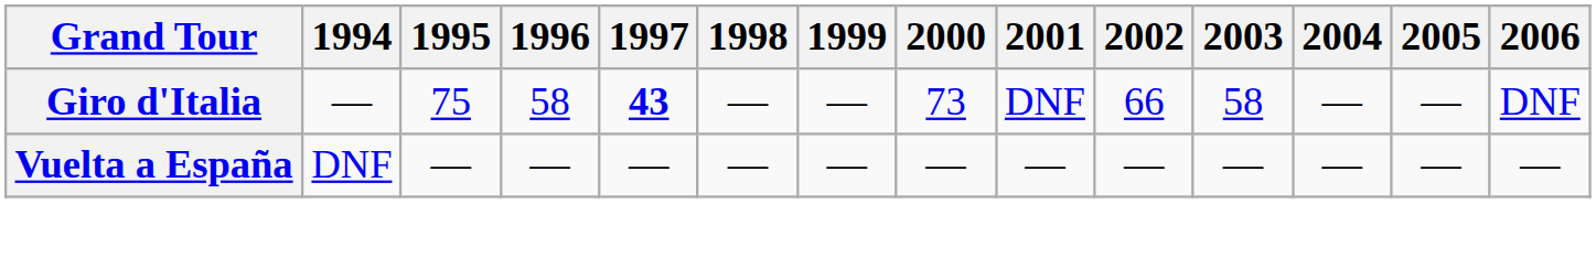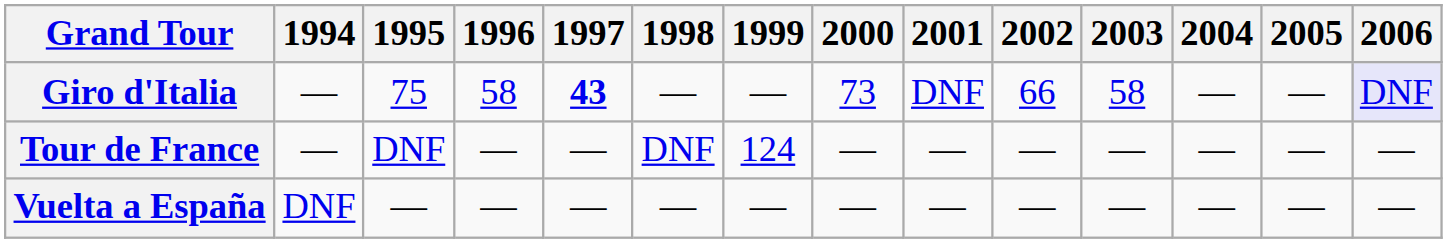Giro d'Italia | 2006: no background -> lavender background
+ row: Tour de France | — | DNF | — | — | DNF | 124 | — | — | — | — | — | — | —
